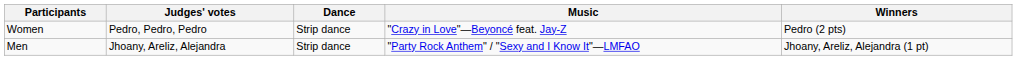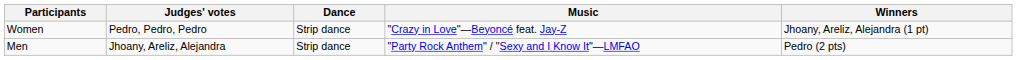Women | Winners: Pedro (2 pts) -> Jhoany, Areliz, Alejandra (1 pt)
Men | Winners: Jhoany, Areliz, Alejandra (1 pt) -> Pedro (2 pts)
